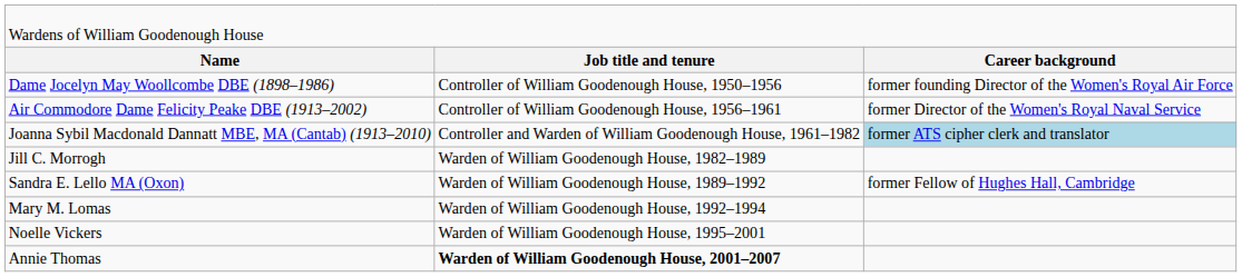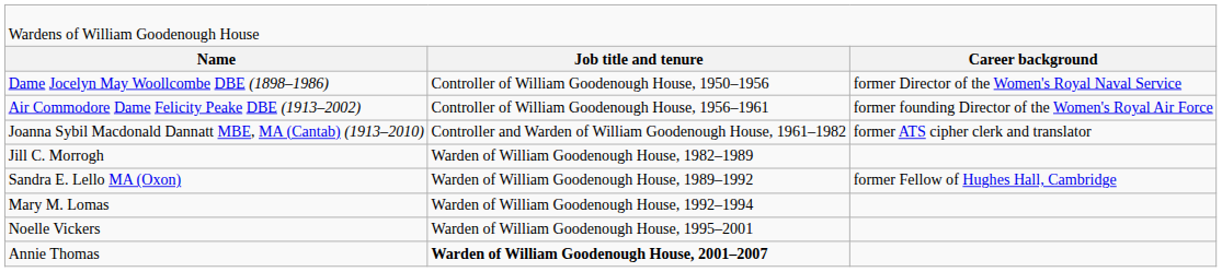Dame Jocelyn May Woollcombe DBE (1898–1986) | column 3: former founding Director of the Women's Royal Air Force -> former Director of the Women's Royal Naval Service
Air Commodore Dame Felicity Peake DBE (1913–2002) | column 3: former Director of the Women's Royal Naval Service -> former founding Director of the Women's Royal Air Force
Joanna Sybil Macdonald Dannatt MBE, MA (Cantab) (1913–2010) | column 3: lightblue background -> no background
